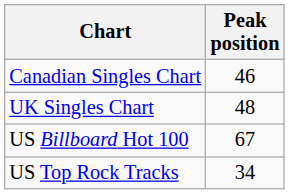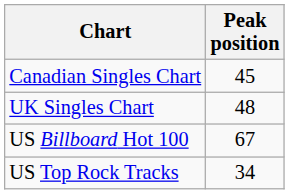Canadian Singles Chart | Peak position: 46 -> 45
